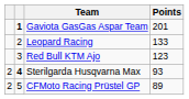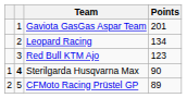Gaviota GasGas Aspar Team | column 2: bold -> normal
Leopard Racing | Points: 133 -> 134
Sterilgarda Husqvarna Max | column 1: 2 -> 1
Sterilgarda Husqvarna Max | Points: 93 -> 90
